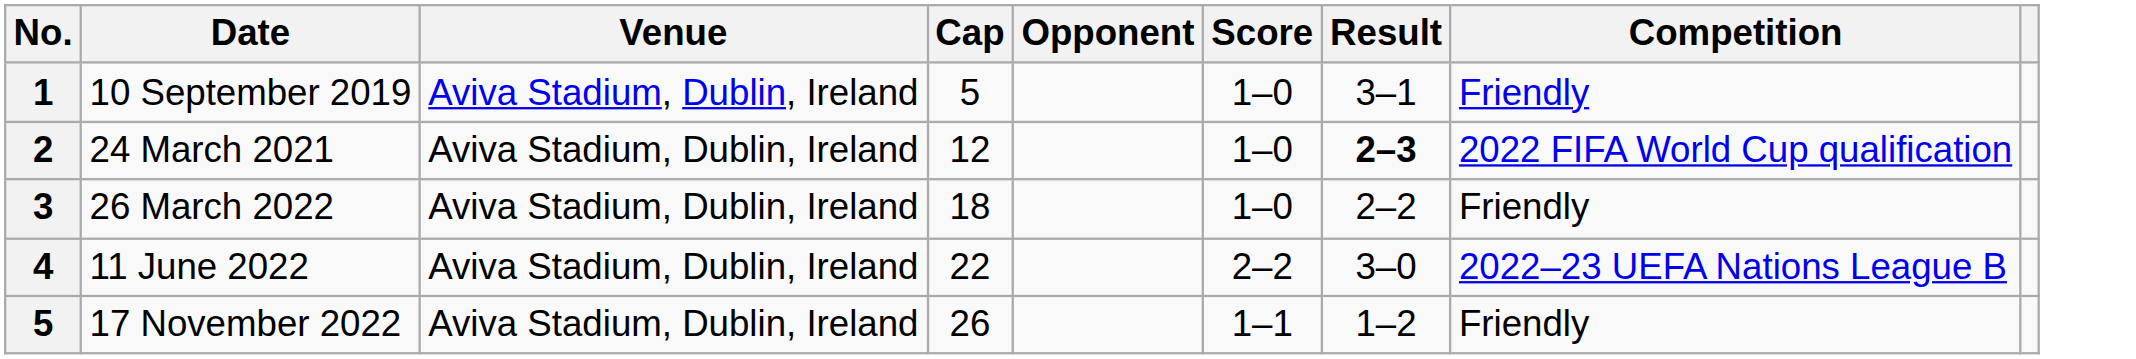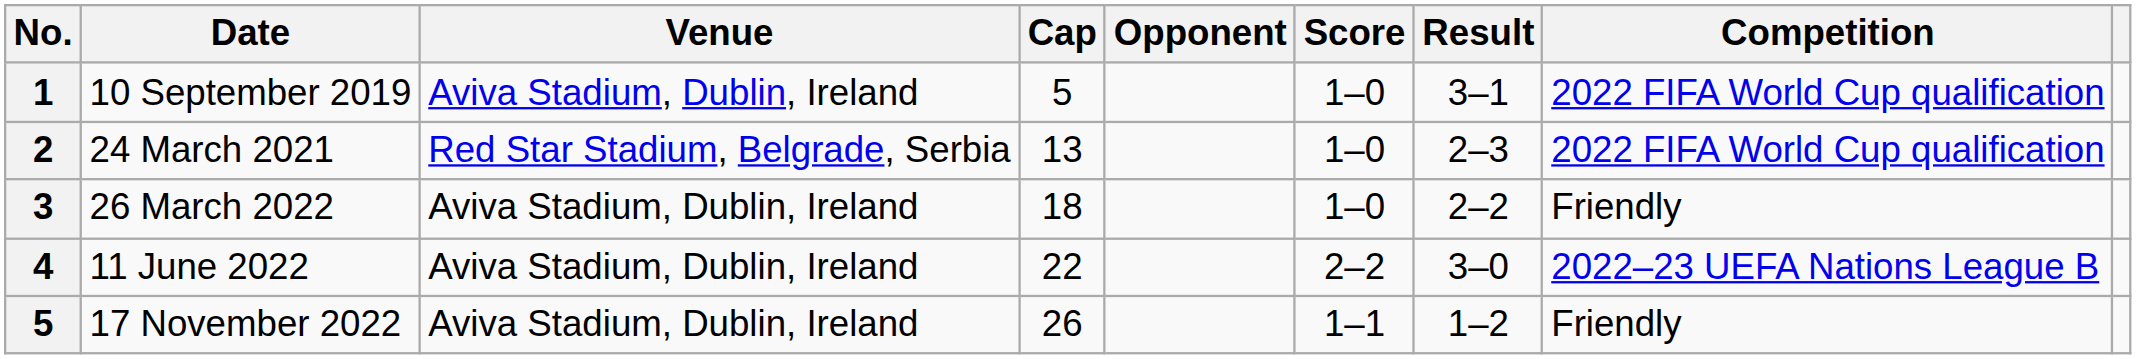10 September 2019 | Competition: Friendly -> 2022 FIFA World Cup qualification
24 March 2021 | Venue: Aviva Stadium, Dublin, Ireland -> Red Star Stadium, Belgrade, Serbia
24 March 2021 | Cap: 12 -> 13
24 March 2021 | Result: bold -> normal
